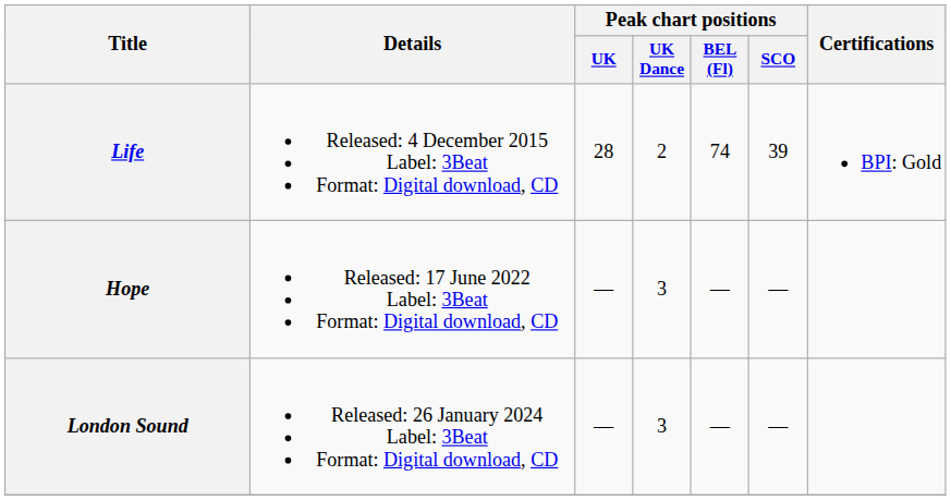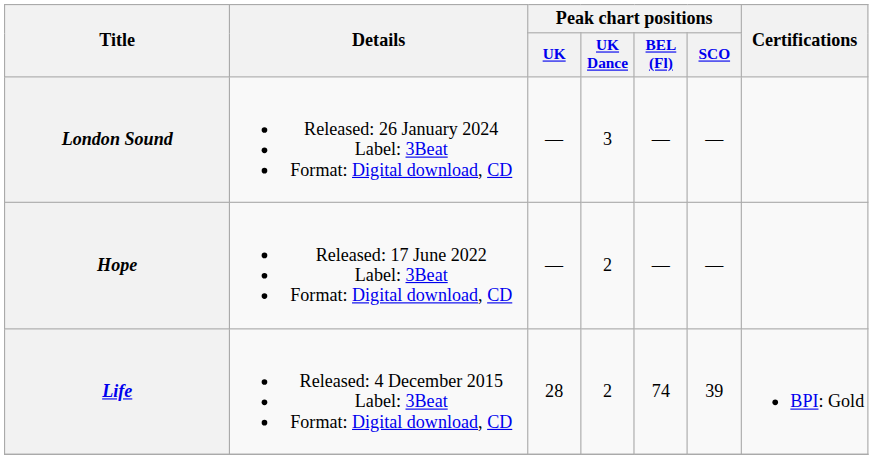rows swapped: Life <-> London Sound
Hope | Peak chart positions / UK Dance: 3 -> 2
